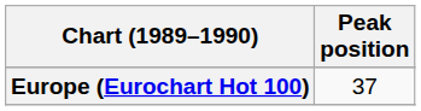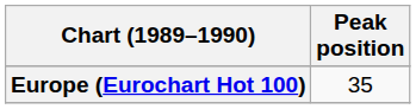Europe (Eurochart Hot 100) | Peak position: 37 -> 35
